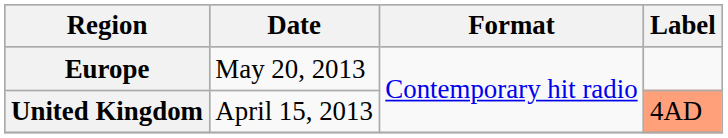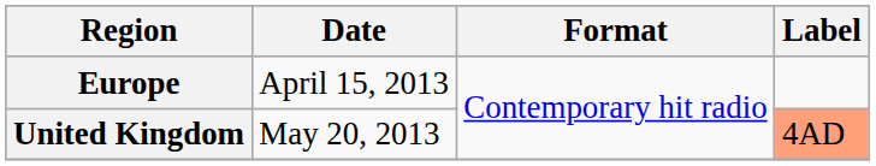Europe | Date: May 20, 2013 -> April 15, 2013
United Kingdom | Date: April 15, 2013 -> May 20, 2013
